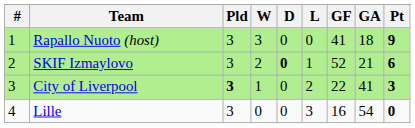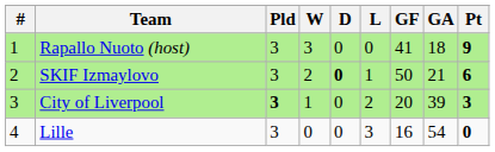SKIF Izmaylovo | GF: 52 -> 50
City of Liverpool | GF: 22 -> 20
City of Liverpool | GA: 41 -> 39
